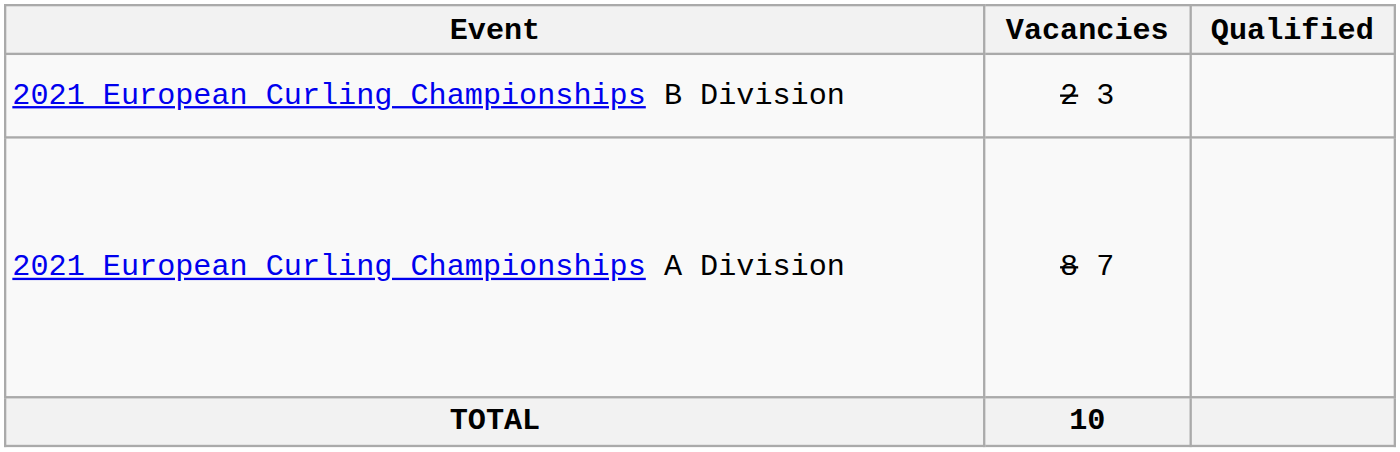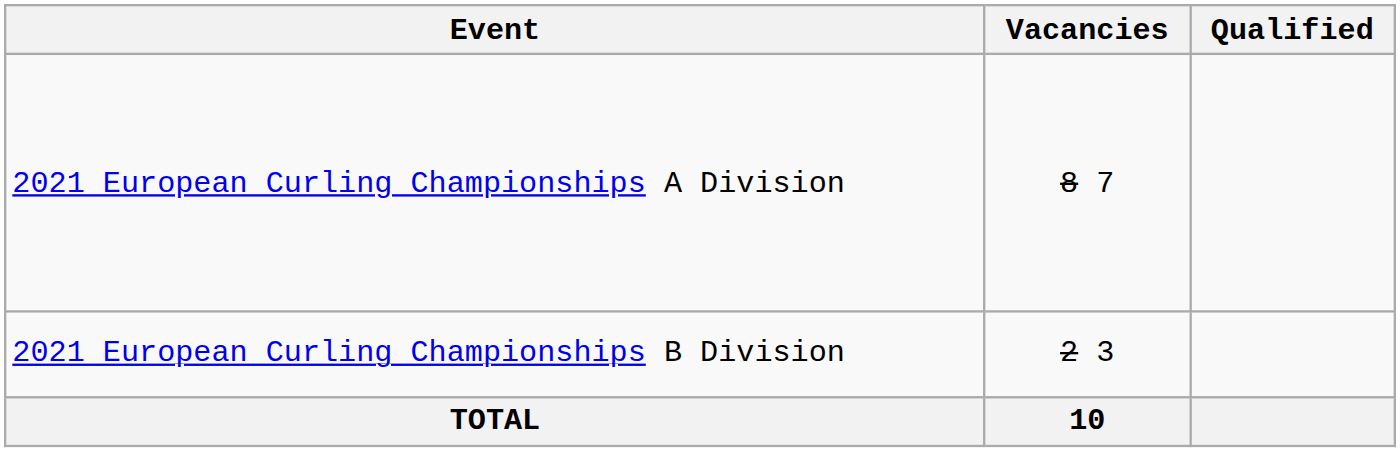rows swapped: 2021 European Curling Championships A Division <-> 2021 European Curling Championships B Division
